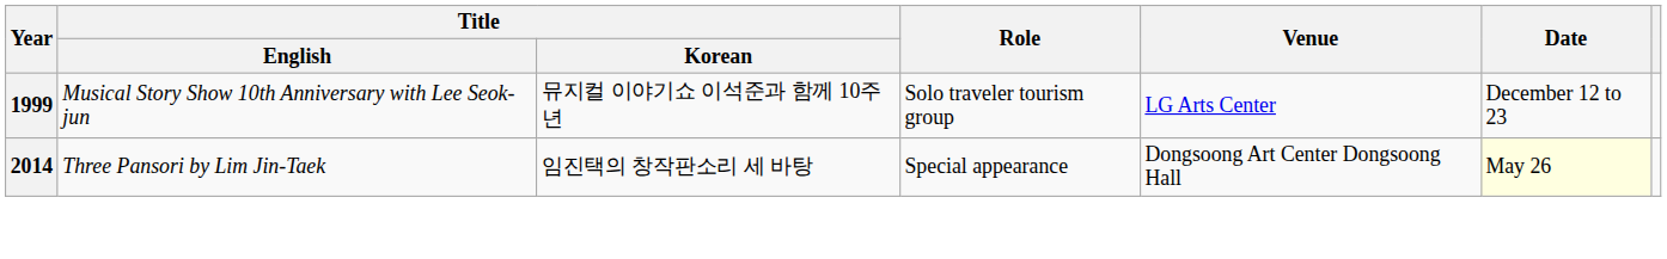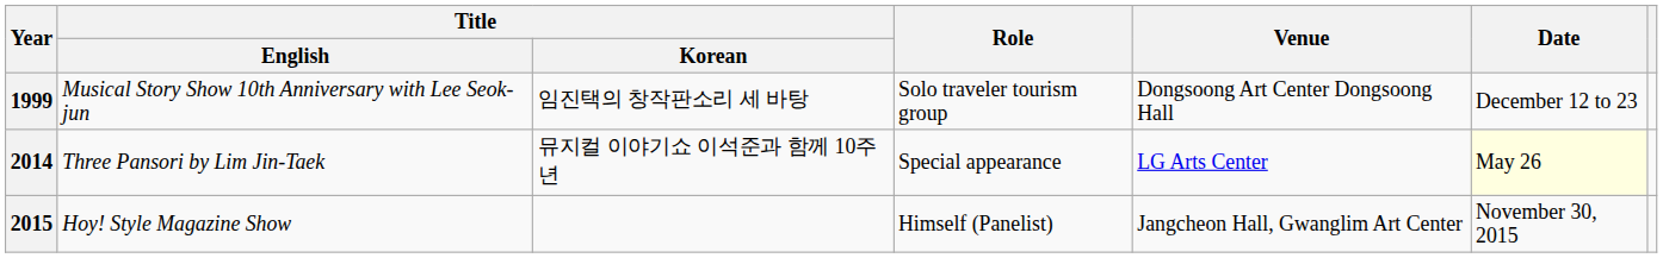1999 | Title / Korean: 뮤지컬 이야기쇼 이석준과 함께 10주년 -> 임진택의 창작판소리 세 바탕
1999 | Venue: LG Arts Center -> Dongsoong Art Center Dongsoong Hall
2014 | Title / Korean: 임진택의 창작판소리 세 바탕 -> 뮤지컬 이야기쇼 이석준과 함께 10주년
2014 | Venue: Dongsoong Art Center Dongsoong Hall -> LG Arts Center
+ row: 2015 | Hoy! Style Magazine Show | Himself (Panelist) | Jangcheon Hall, Gwanglim Art Center | November 30, 2015
